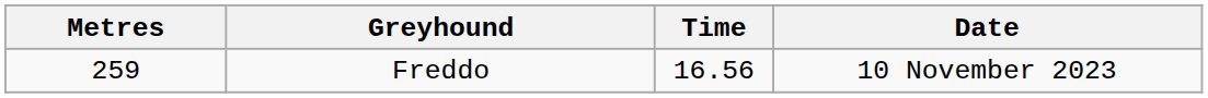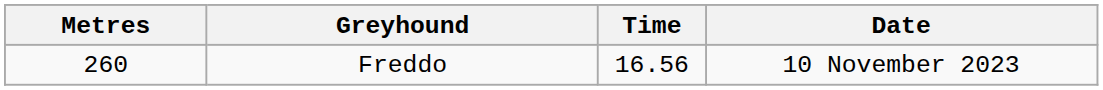Freddo | Metres: 259 -> 260
